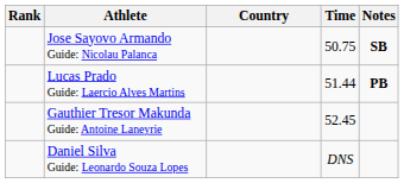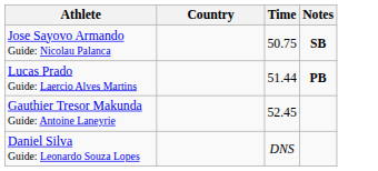- column: Rank
